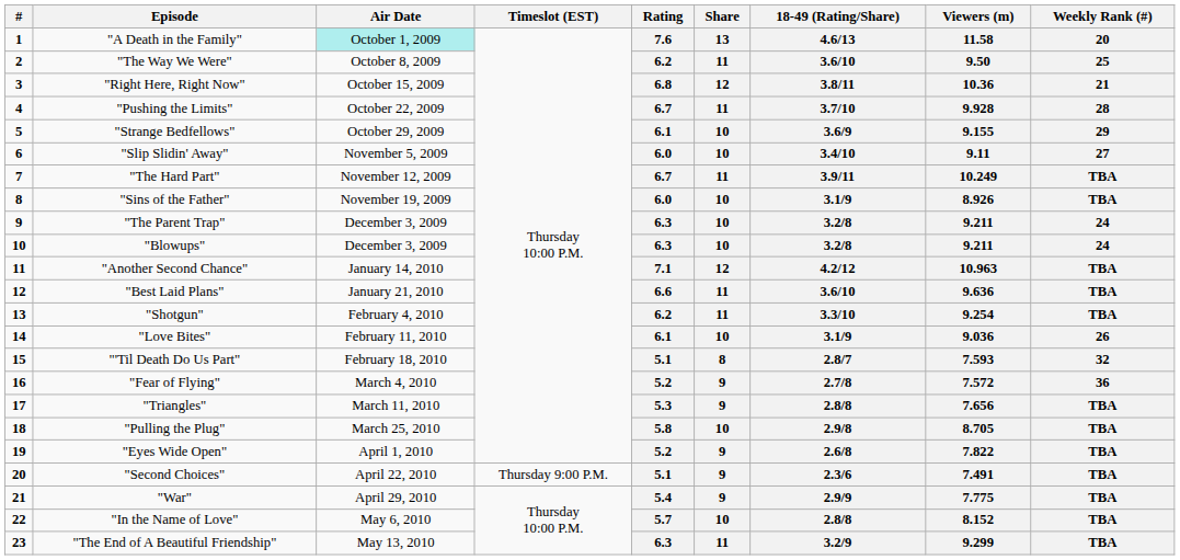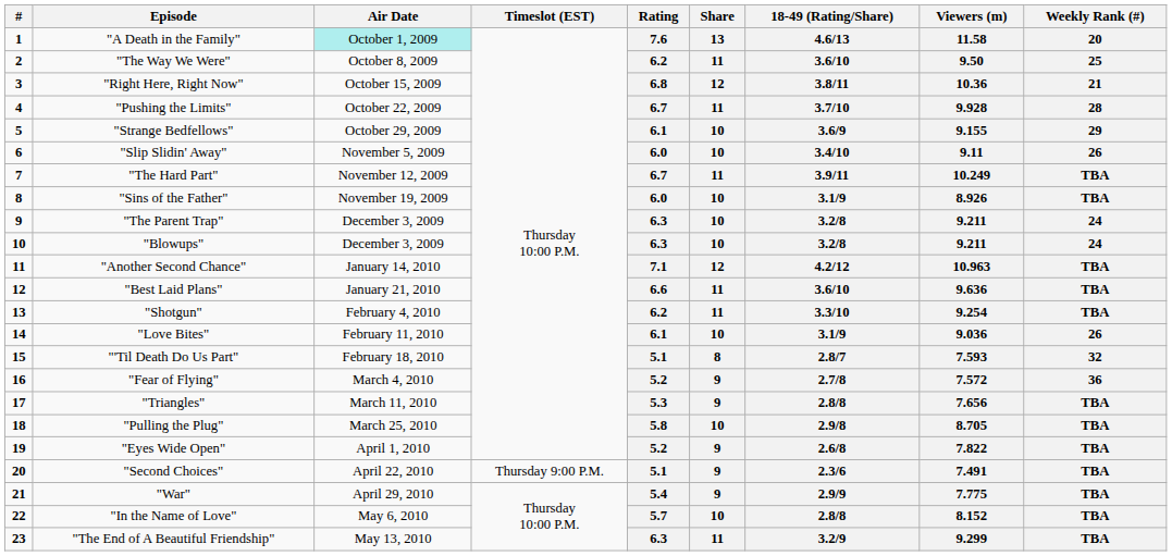"Slip Slidin' Away" | Weekly Rank (#): 27 -> 26
